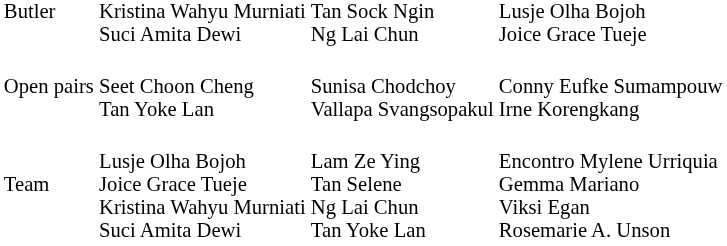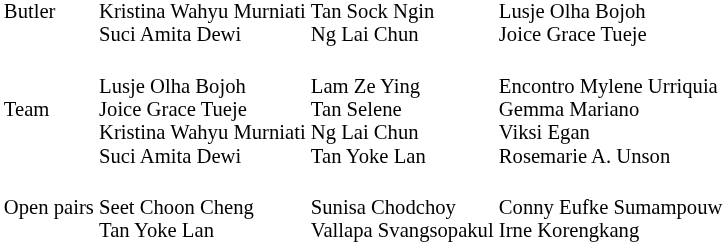rows swapped: Open pairs <-> Team
